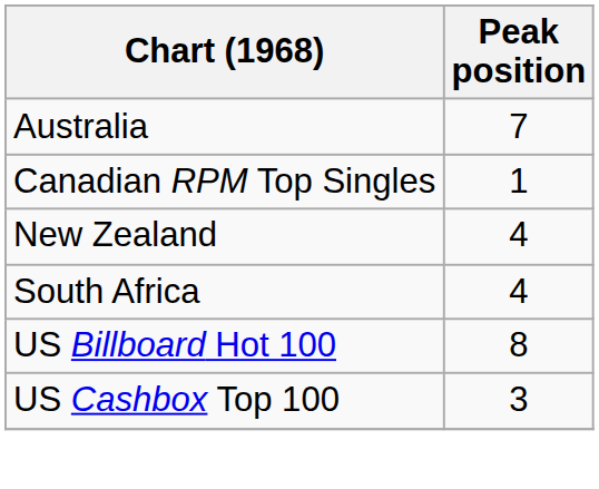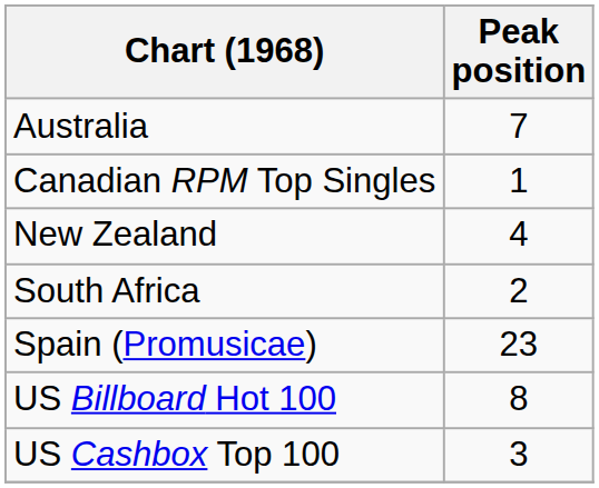South Africa | Peak position: 4 -> 2
+ row: Spain (Promusicae) | 23
